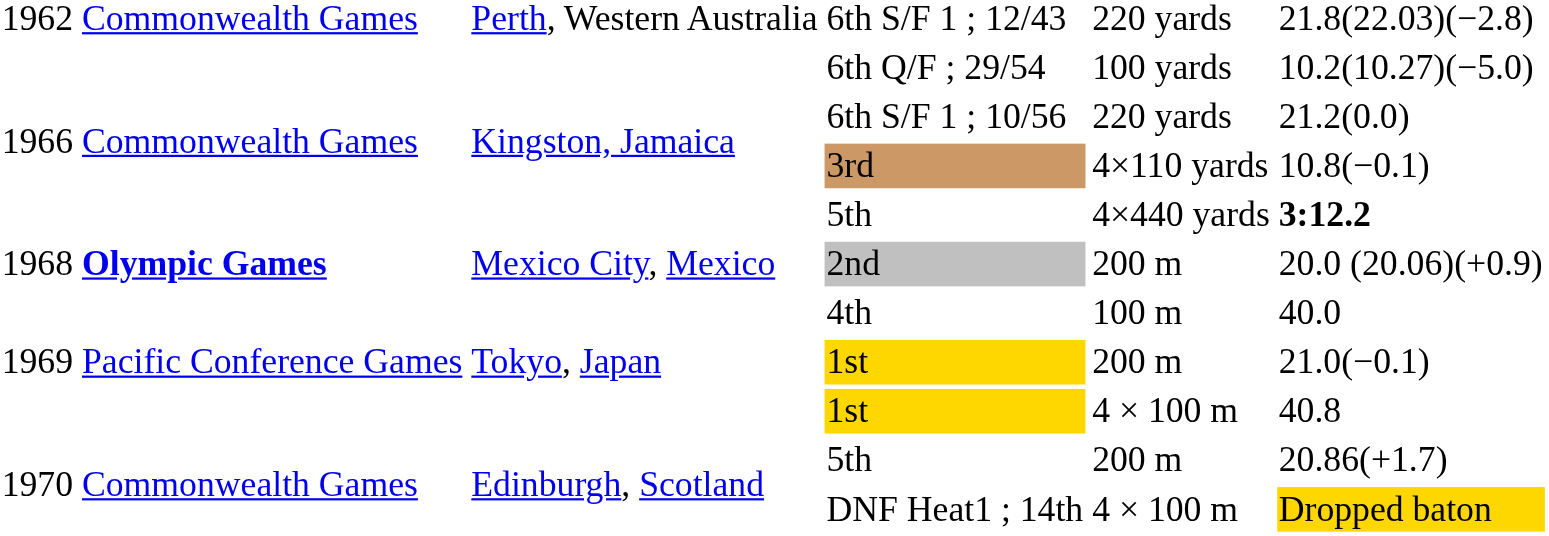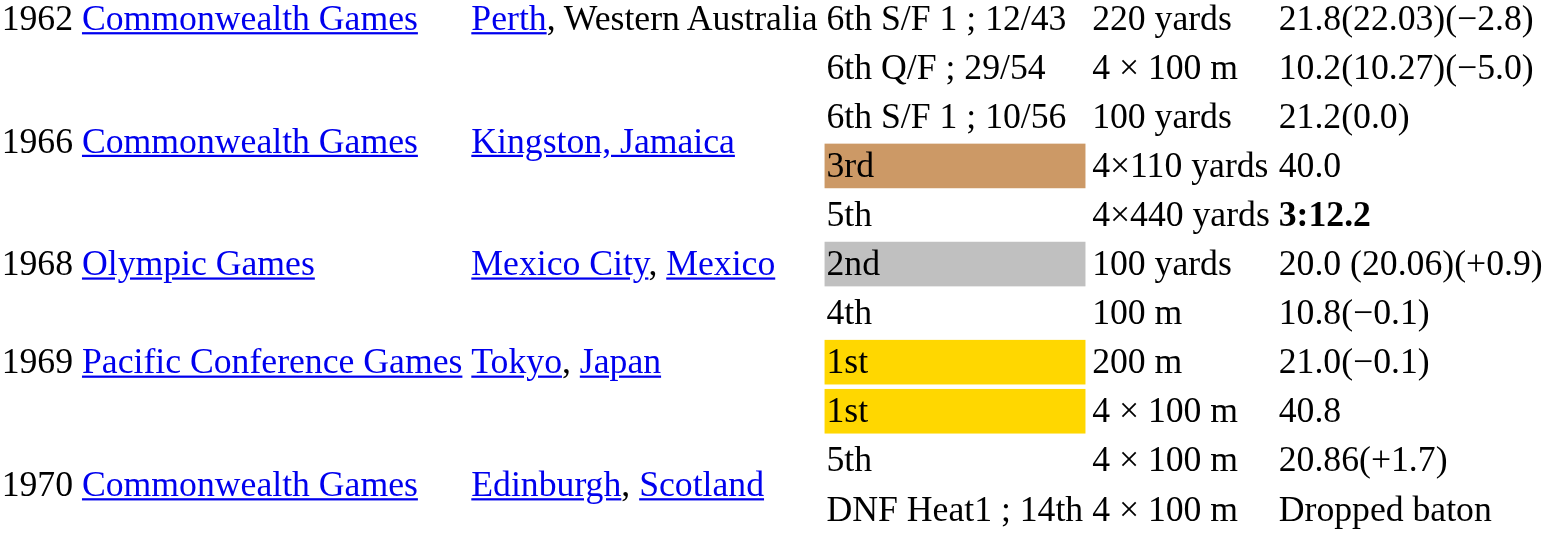6th Q/F ; 29/54 | column 5: 100 yards -> 4 × 100 m
6th S/F 1 ; 10/56 | column 5: 220 yards -> 100 yards
3rd | column 6: 10.8(−0.1) -> 40.0
2nd | column 2: bold -> normal
2nd | column 5: 200 m -> 100 yards
4th | column 6: 40.0 -> 10.8(−0.1)
1970 / 5th | column 5: 200 m -> 4 × 100 m
DNF Heat1 ; 14th | column 6: gold background -> no background
